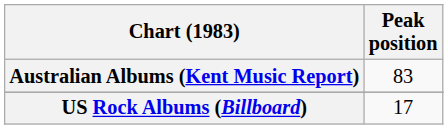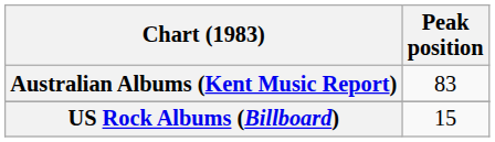US Rock Albums (Billboard) | Peak position: 17 -> 15
